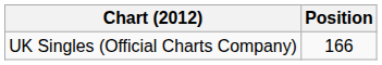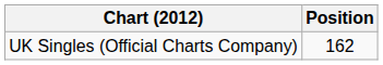UK Singles (Official Charts Company) | Position: 166 -> 162
